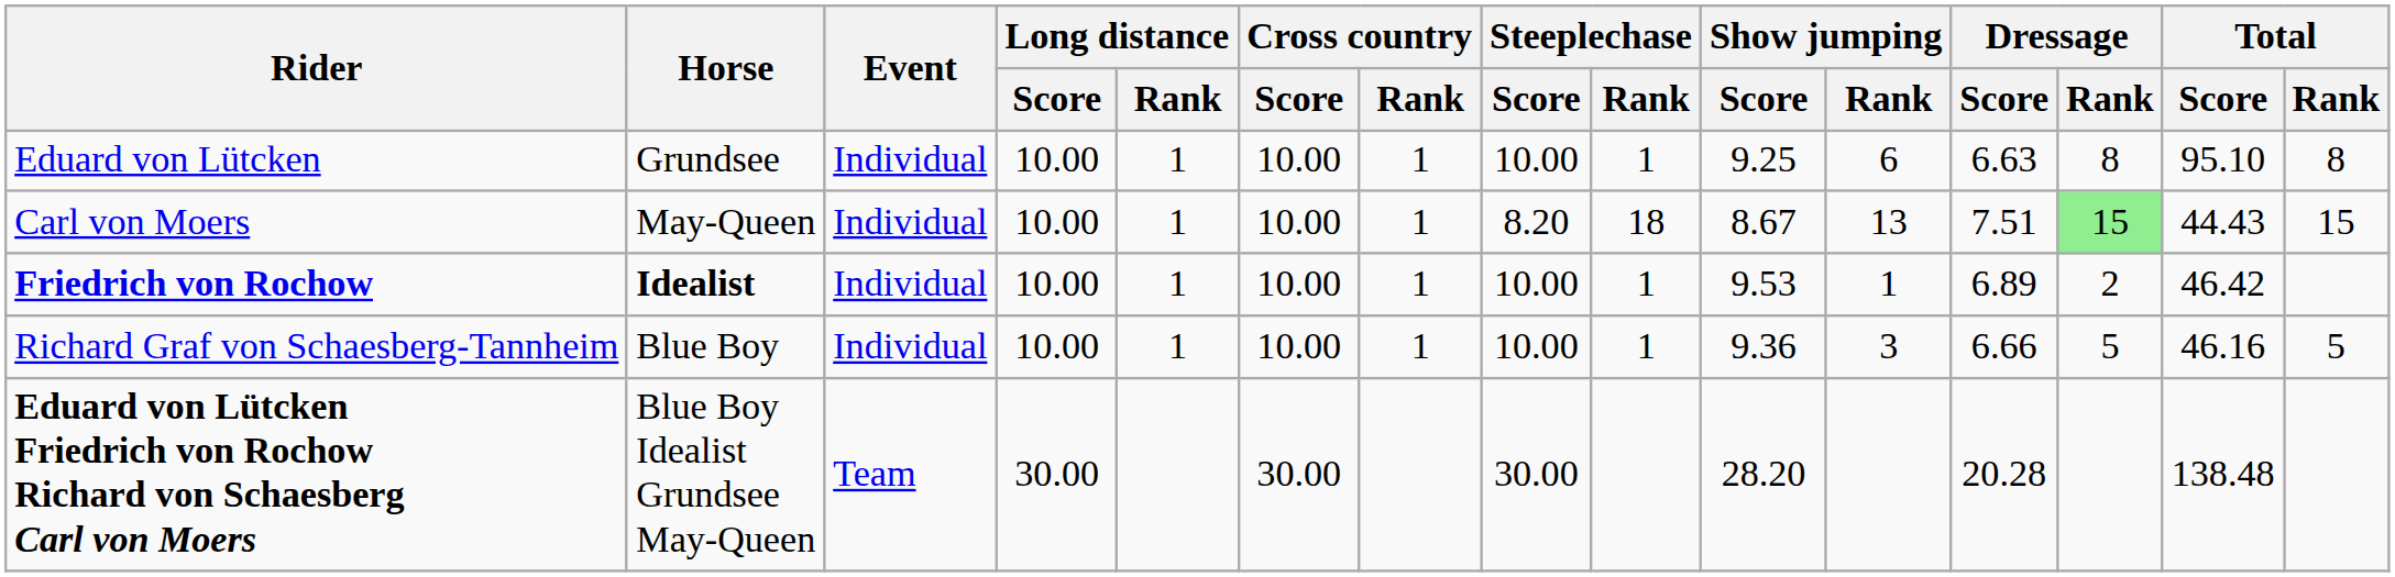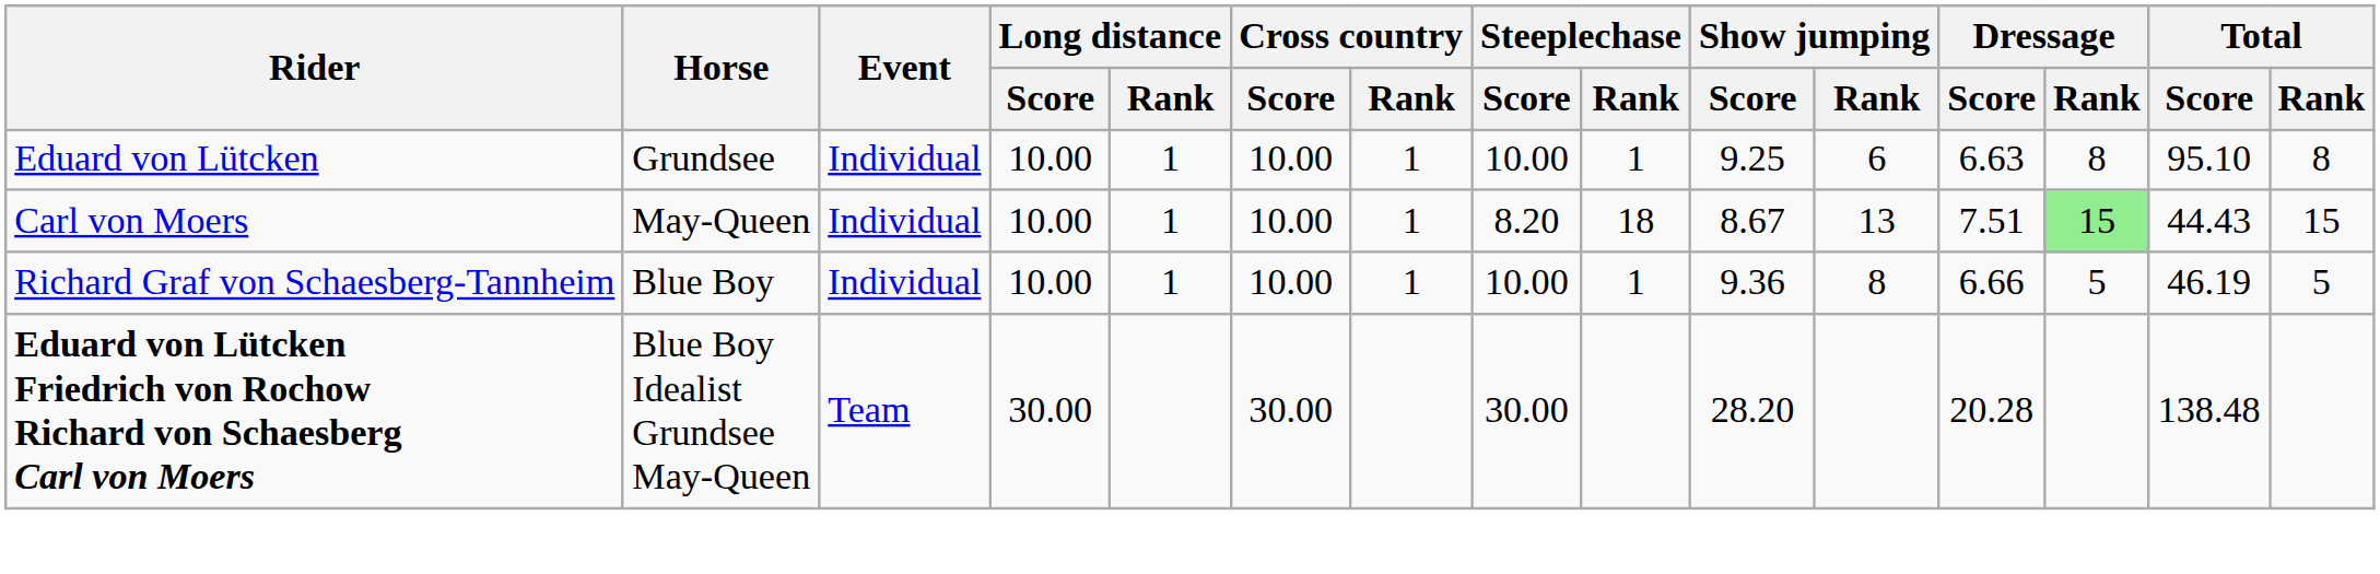- row: Friedrich von Rochow | Idealist | Individual | 10.00 | 1 | 10.00 | 1 | 10.00 | 1 | 9.53 | 1 | 6.89 | 2 | 46.42
Richard Graf von Schaesberg-Tannheim | Show jumping / Rank: 3 -> 8
Richard Graf von Schaesberg-Tannheim | Total / Score: 46.16 -> 46.19
